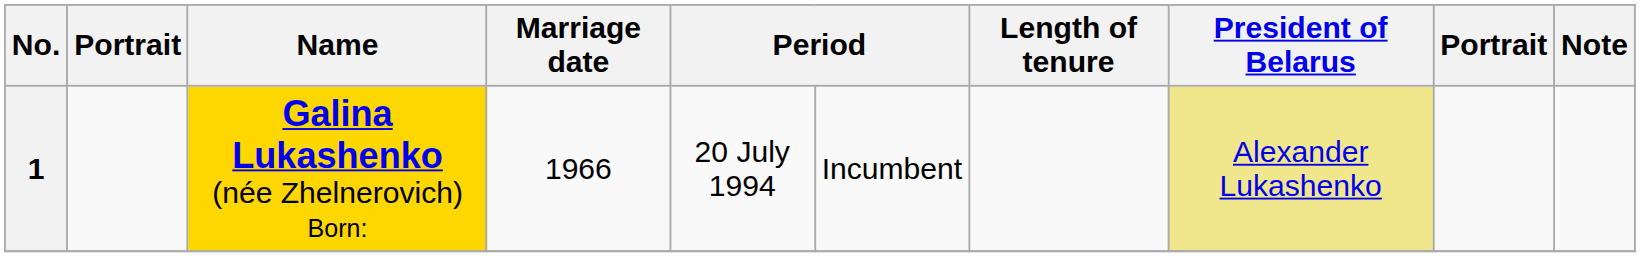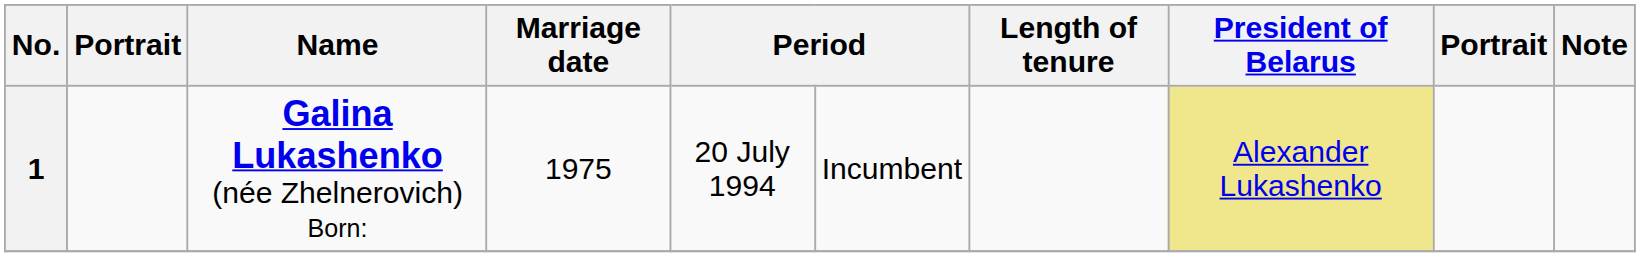1 | Name: gold background -> no background
1 | Marriage date: 1966 -> 1975
